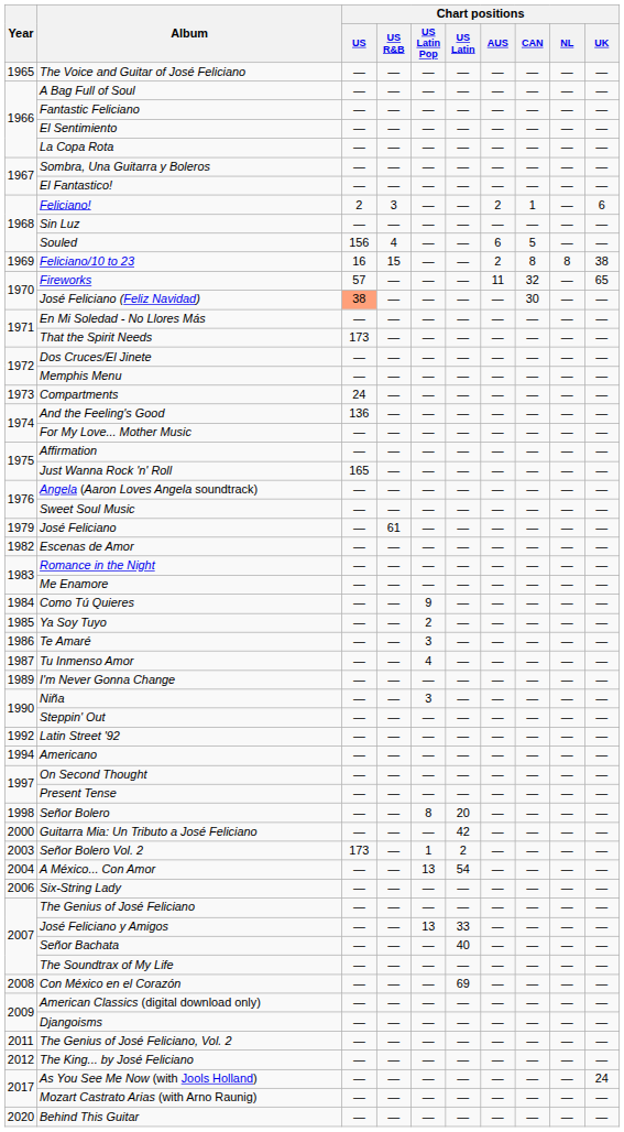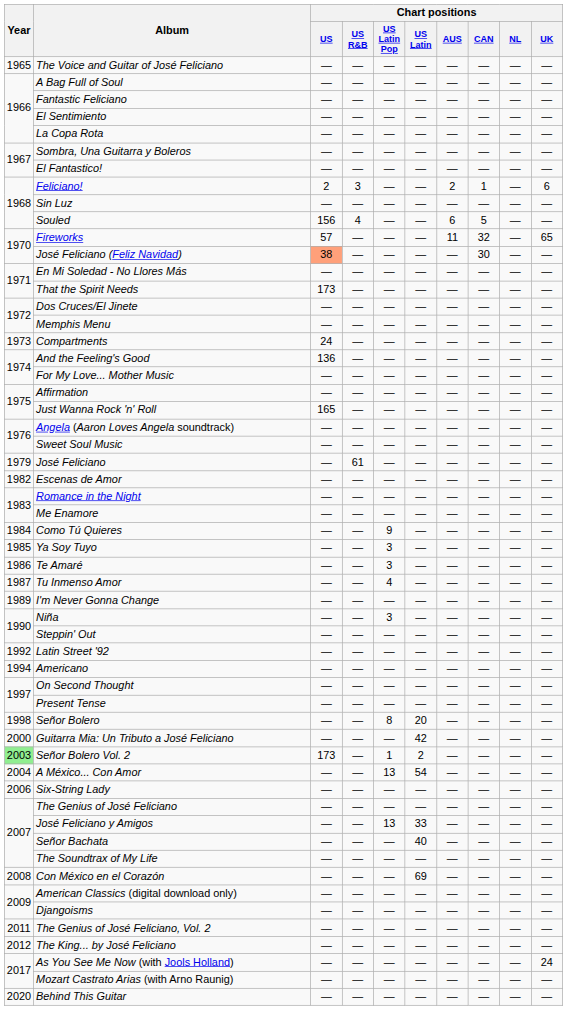- row: 1969 | Feliciano/10 to 23 | 16 | 15 | — | — | 2 | 8 | 8 | 38
Ya Soy Tuyo | Chart positions / US Latin Pop: 2 -> 3
Señor Bolero Vol. 2 | Year: no background -> lightgreen background
